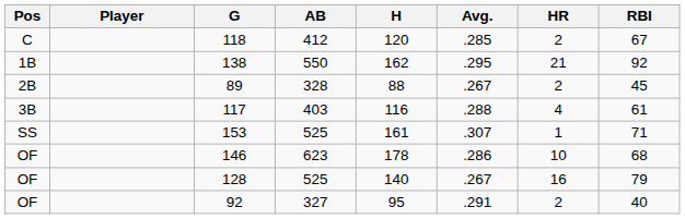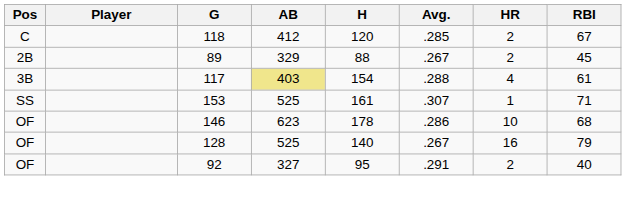- row: 1B | 138 | 550 | 162 | .295 | 21 | 92
89 | AB: 328 -> 329
117 | AB: no background -> khaki background
117 | H: 116 -> 154
